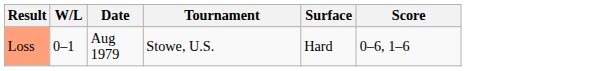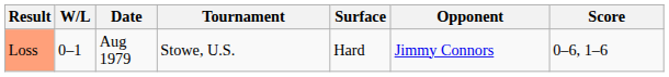+ column: Opponent | Jimmy Connors
